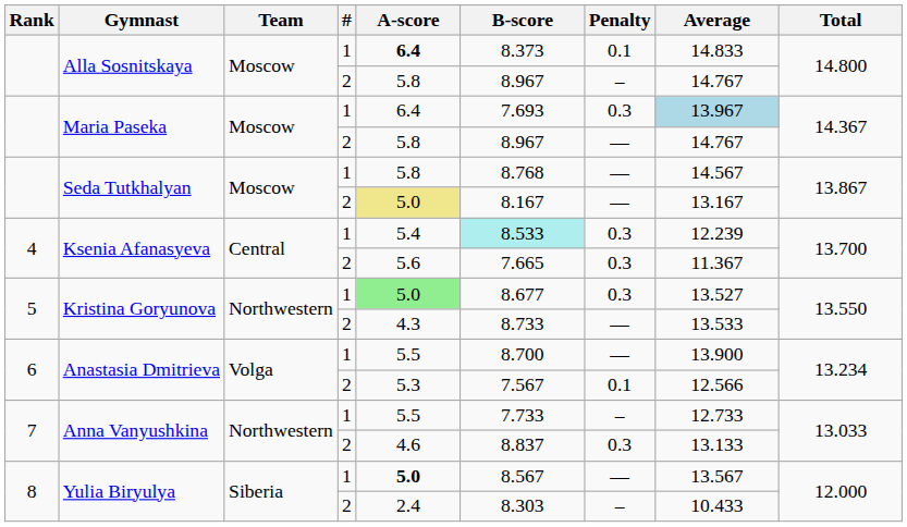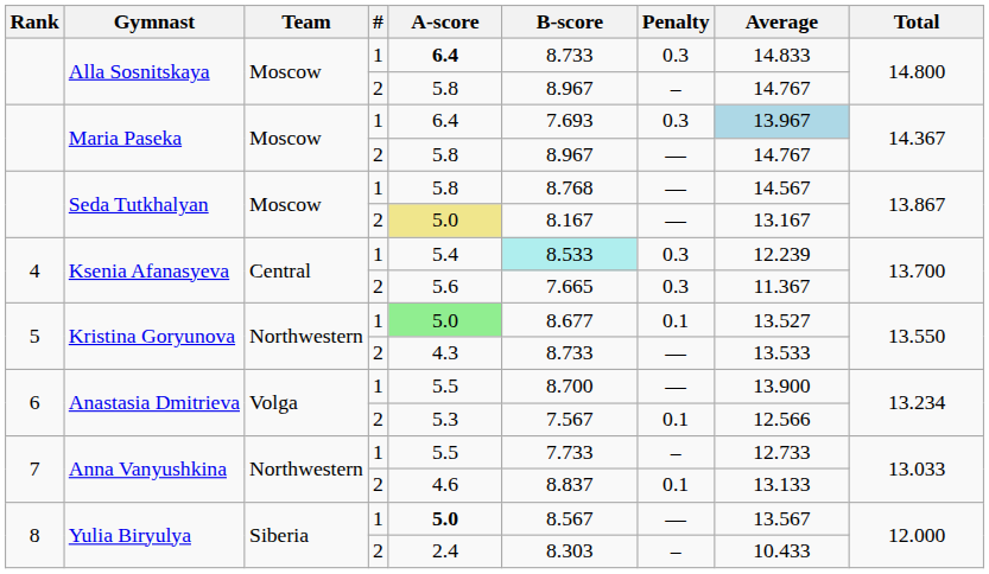Alla Sosnitskaya / 1 | B-score: 8.373 -> 8.733
Alla Sosnitskaya / 1 | Penalty: 0.1 -> 0.3
Kristina Goryunova / 1 | Penalty: 0.3 -> 0.1
Anna Vanyushkina / 2 | Penalty: 0.3 -> 0.1
